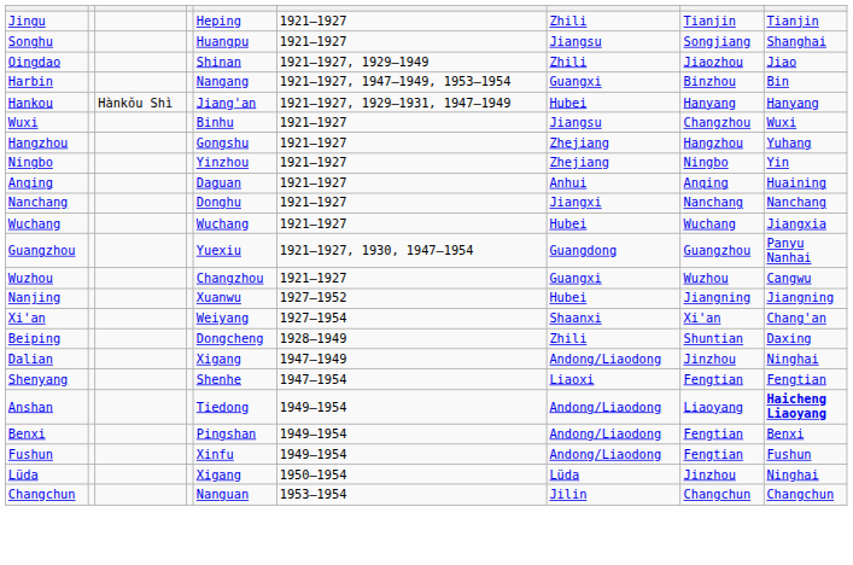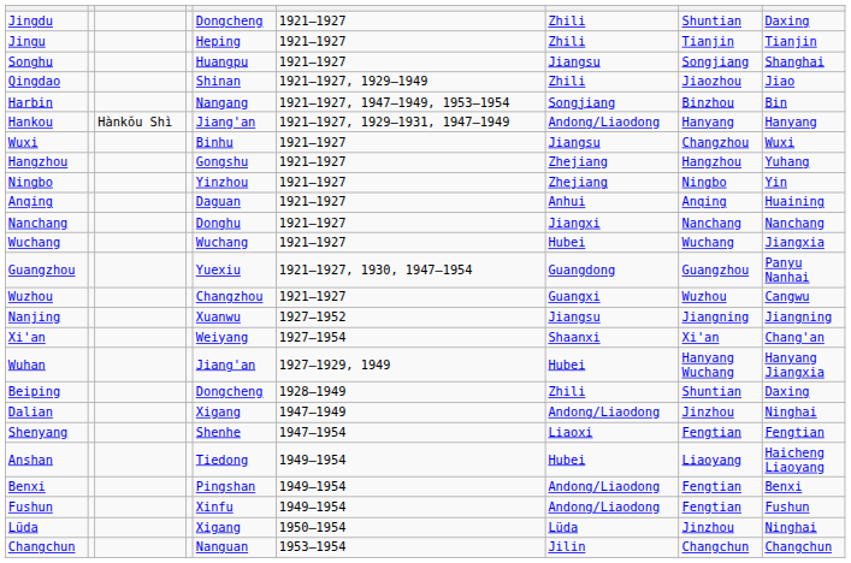+ row: Jingdu | Dongcheng | 1921–1927 | Zhili | Shuntian | Daxing
Harbin | column 7: Guangxi -> Songjiang
Hankou | column 7: Hubei -> Andong/Liaodong
Nanjing | column 7: Hubei -> Jiangsu
+ row: Wuhan | Jiang'an | 1927–1929, 1949 | Hubei | Hanyang Wuchang | Hanyang Jiangxia
Anshan | column 7: Andong/Liaodong -> Hubei
Anshan | column 9: bold -> normal
